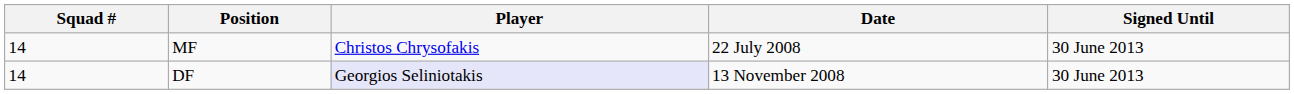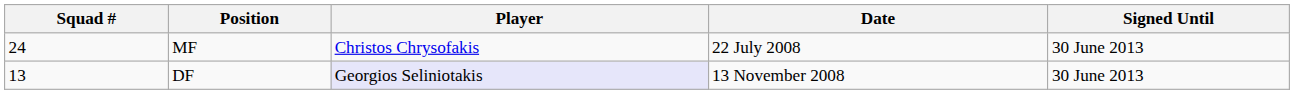MF | Squad #: 14 -> 24
DF | Squad #: 14 -> 13
